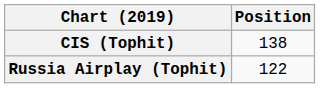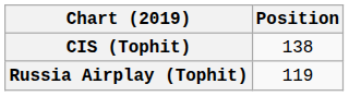Russia Airplay (Tophit) | Position: 122 -> 119
